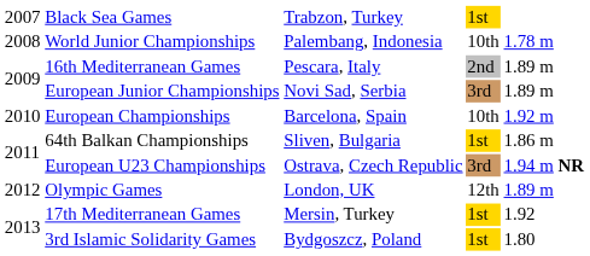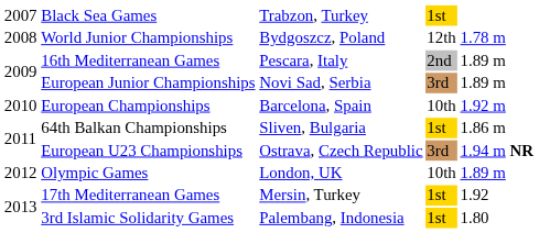World Junior Championships | column 3: Palembang, Indonesia -> Bydgoszcz, Poland
World Junior Championships | column 4: 10th -> 12th
Olympic Games | column 4: 12th -> 10th
3rd Islamic Solidarity Games | column 3: Bydgoszcz, Poland -> Palembang, Indonesia
